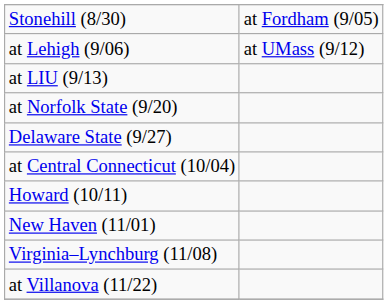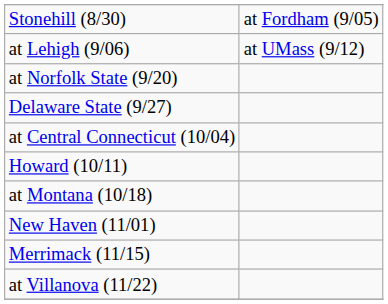- row: at LIU (9/13)
+ row: at Montana (10/18)
- row: Virginia–Lynchburg (11/08)
+ row: Merrimack (11/15)
